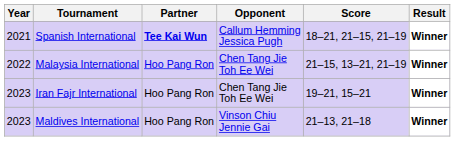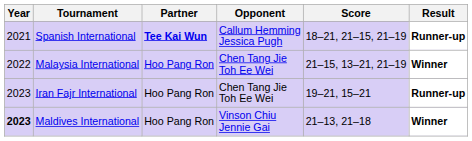Spanish International | Result: Winner -> Runner-up
Iran Fajr International | Result: Winner -> Runner-up
Maldives International | Year: normal -> bold
